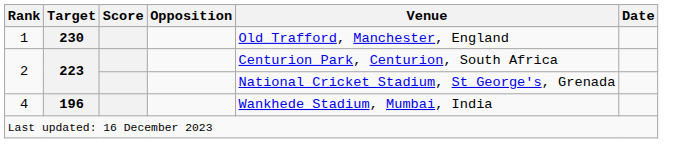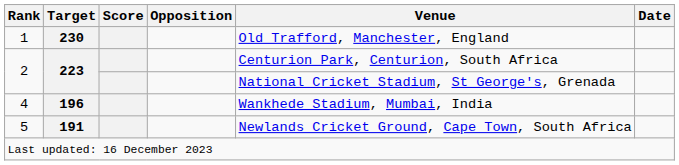+ row: 5 | 191 | Newlands Cricket Ground, Cape Town, South Africa
